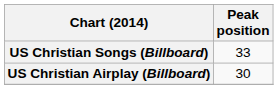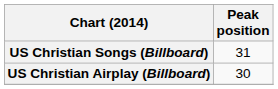US Christian Songs (Billboard) | Peak position: 33 -> 31
